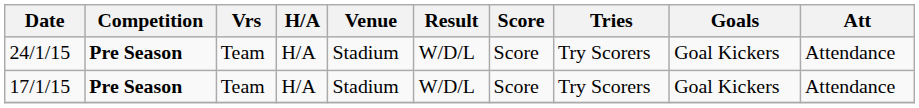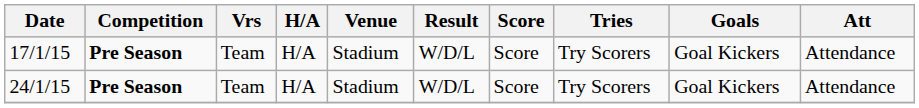rows swapped: 17/1/15 <-> 24/1/15
